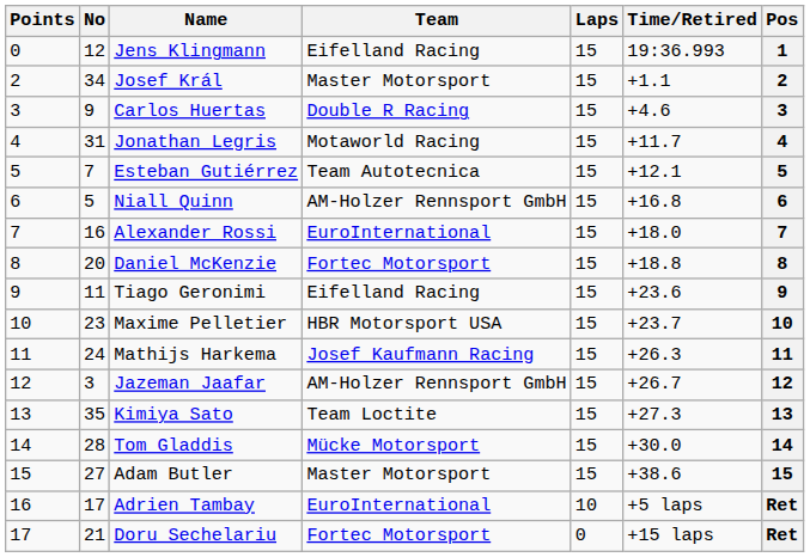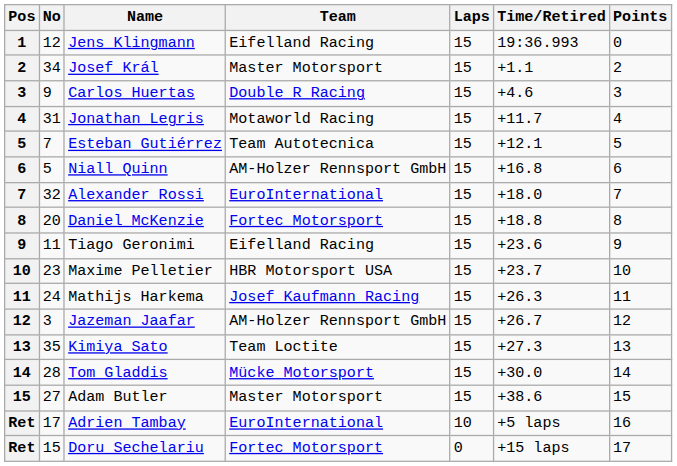columns swapped: Pos <-> Points
Alexander Rossi | No: 16 -> 32
Doru Sechelariu | No: 21 -> 15
